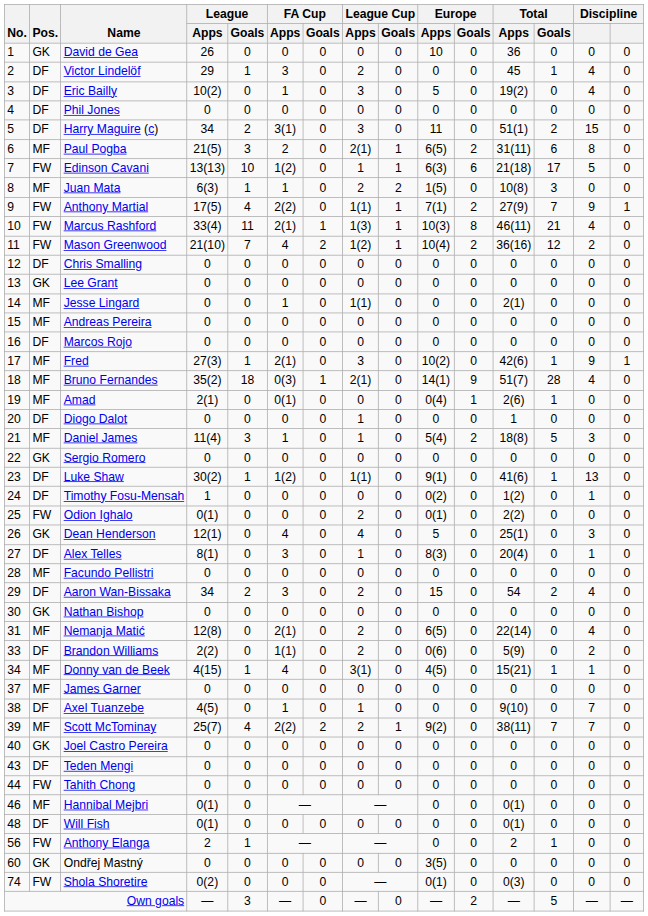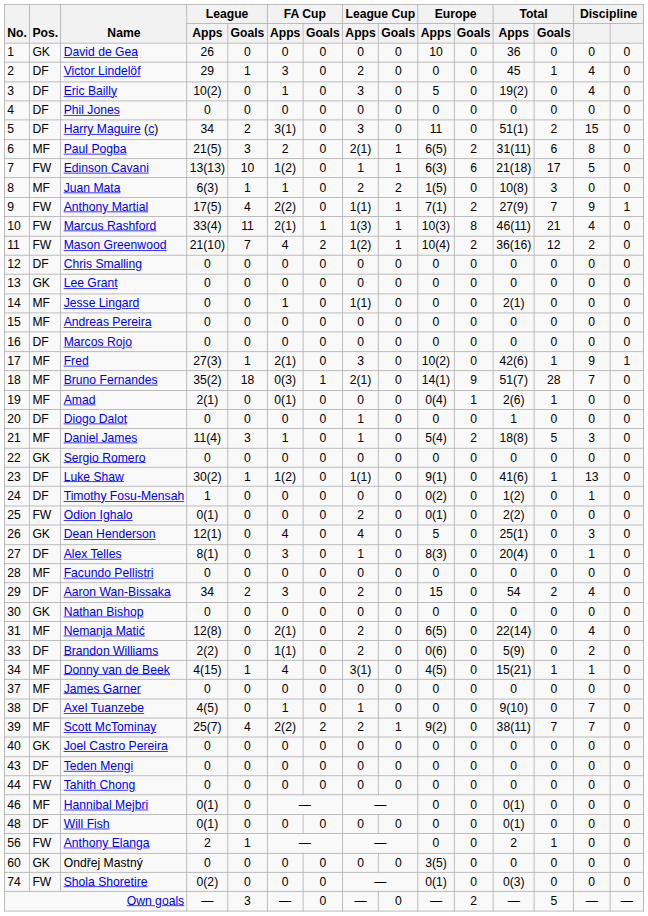Bruno Fernandes | column 14: 4 -> 7
